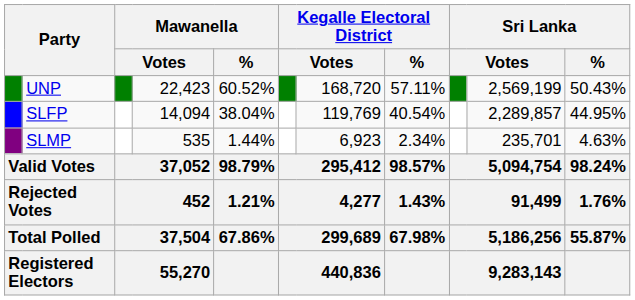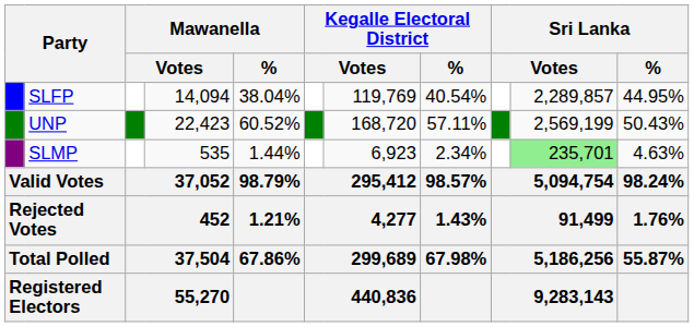rows swapped: UNP <-> SLFP
SLMP | column 10: no background -> lightgreen background
